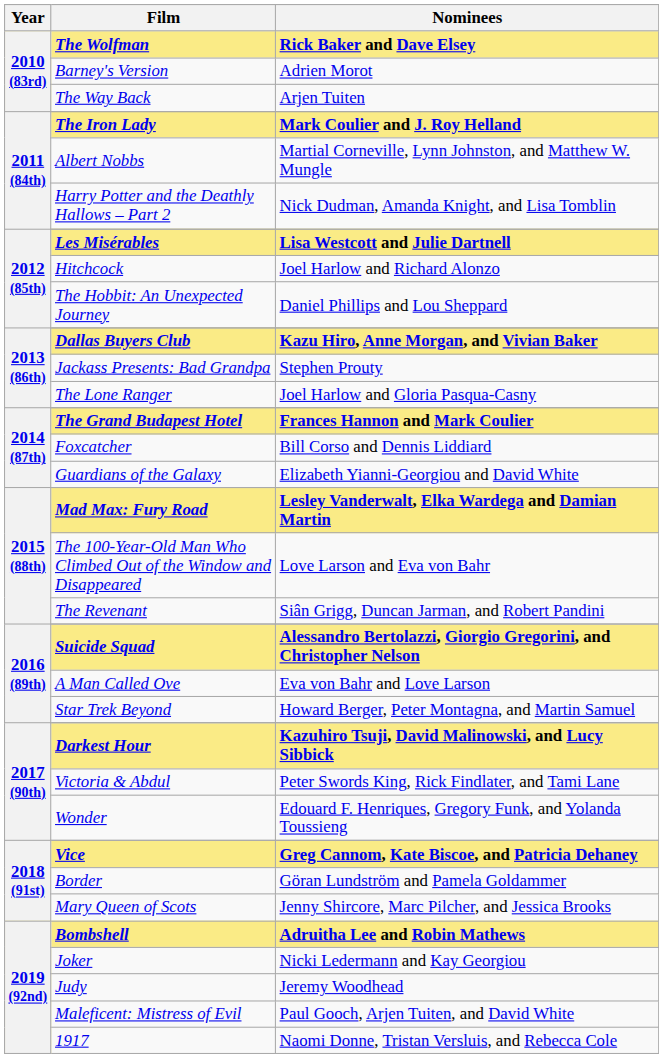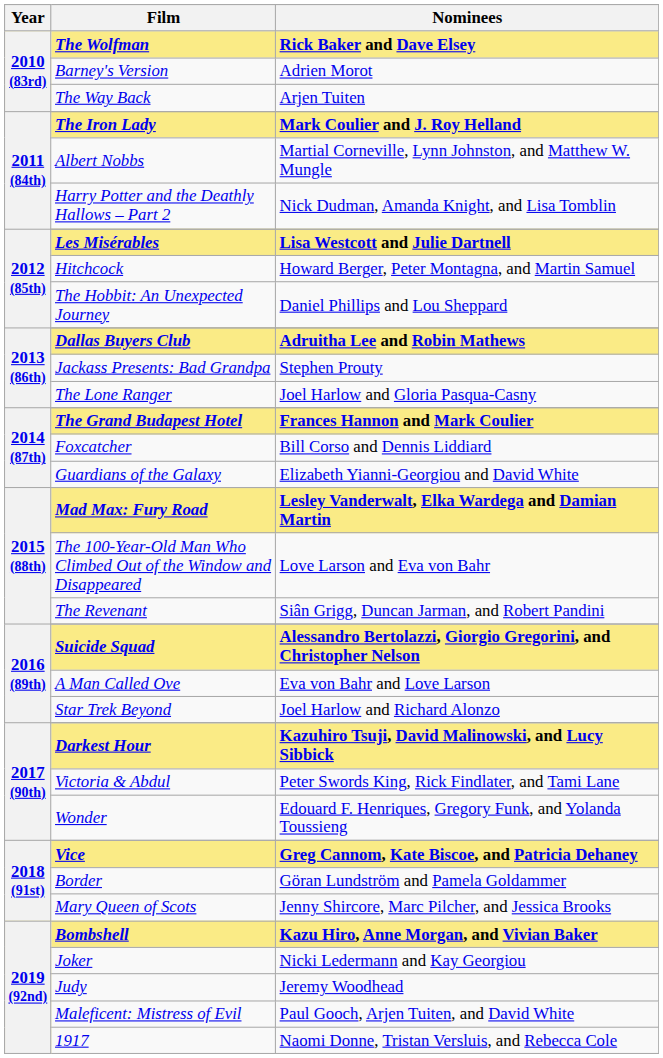Hitchcock | Nominees: Joel Harlow and Richard Alonzo -> Howard Berger, Peter Montagna, and Martin Samuel
Dallas Buyers Club | Nominees: Kazu Hiro, Anne Morgan, and Vivian Baker -> Adruitha Lee and Robin Mathews
Star Trek Beyond | Nominees: Howard Berger, Peter Montagna, and Martin Samuel -> Joel Harlow and Richard Alonzo
Bombshell | Nominees: Adruitha Lee and Robin Mathews -> Kazu Hiro, Anne Morgan, and Vivian Baker
